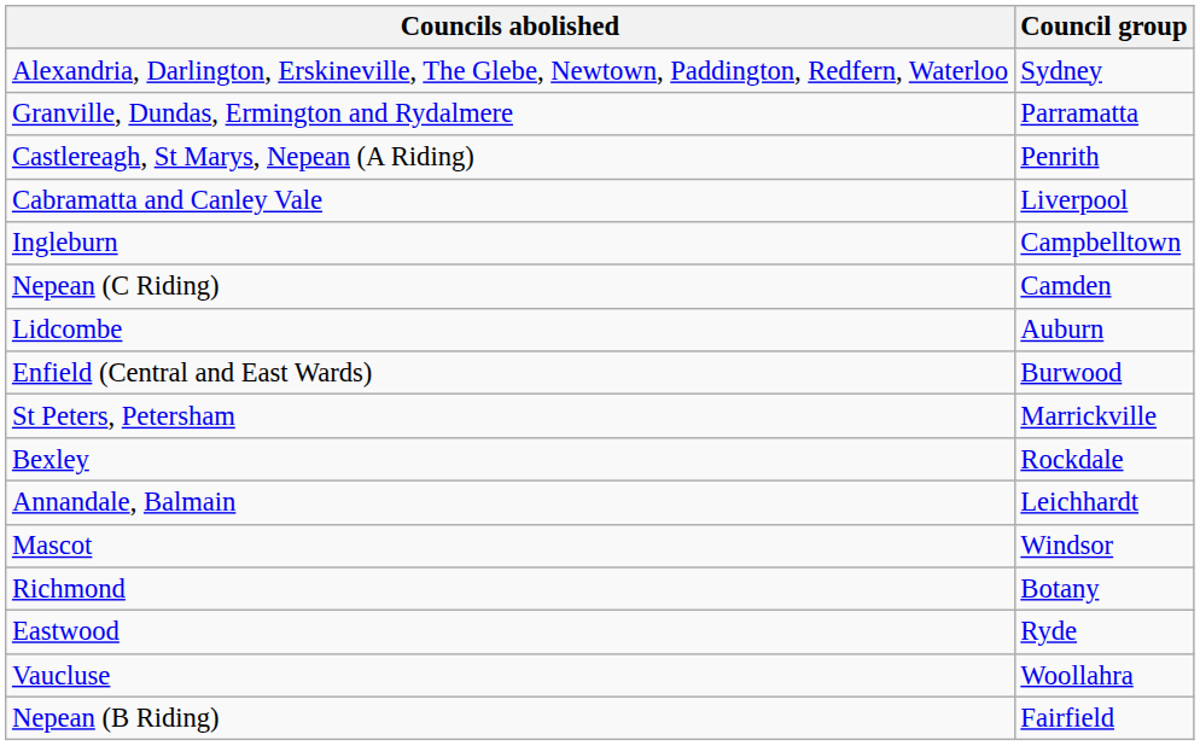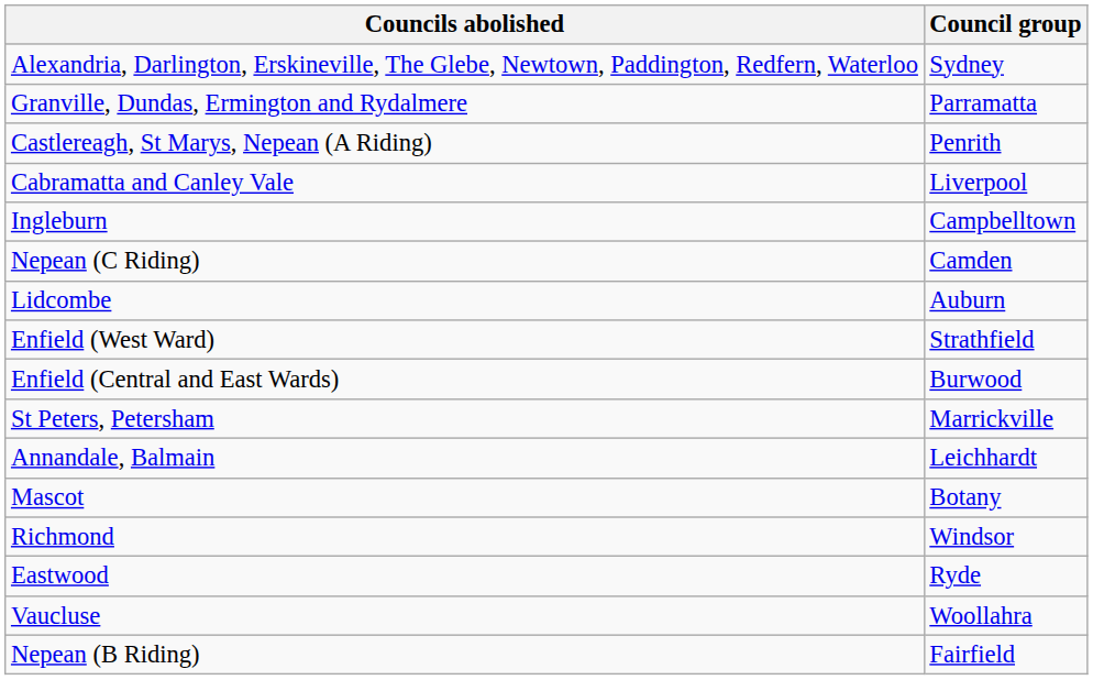+ row: Enfield (West Ward) | Strathfield
- row: Bexley | Rockdale
Mascot | Council group: Windsor -> Botany
Richmond | Council group: Botany -> Windsor
